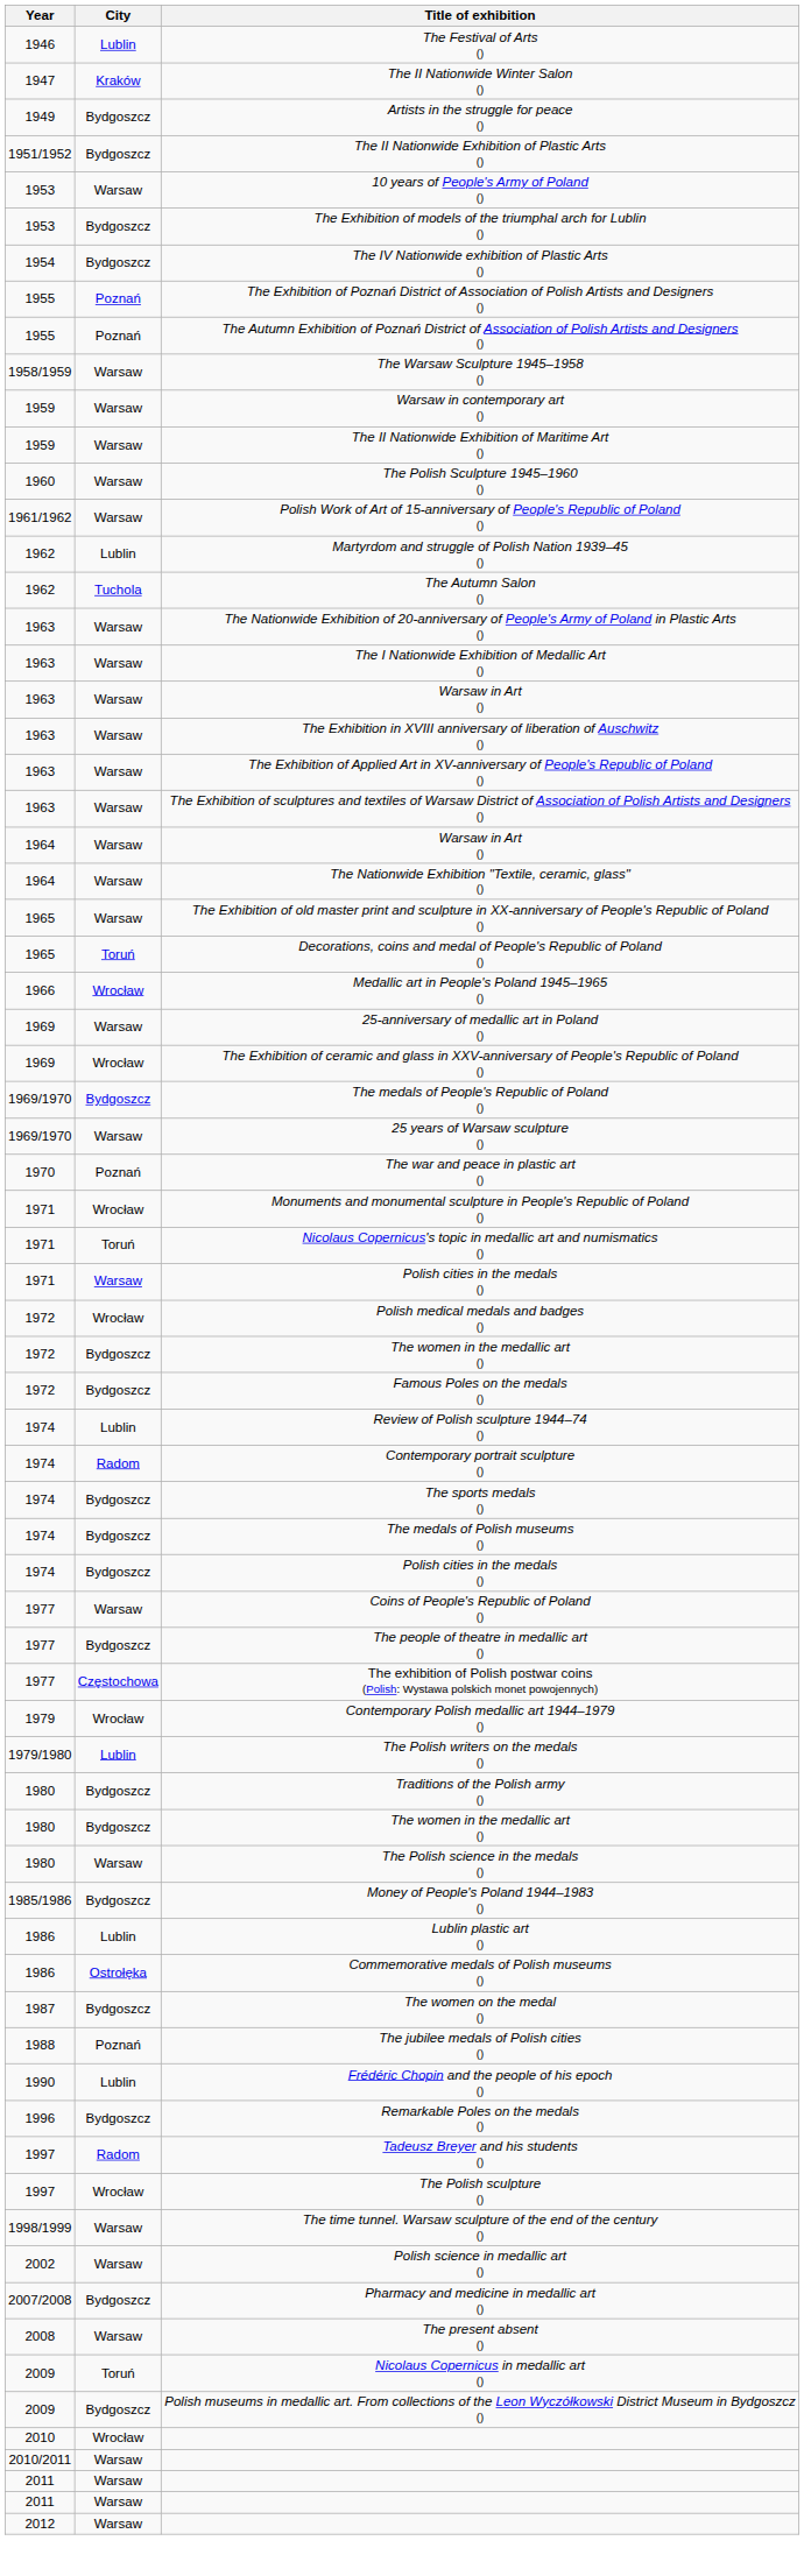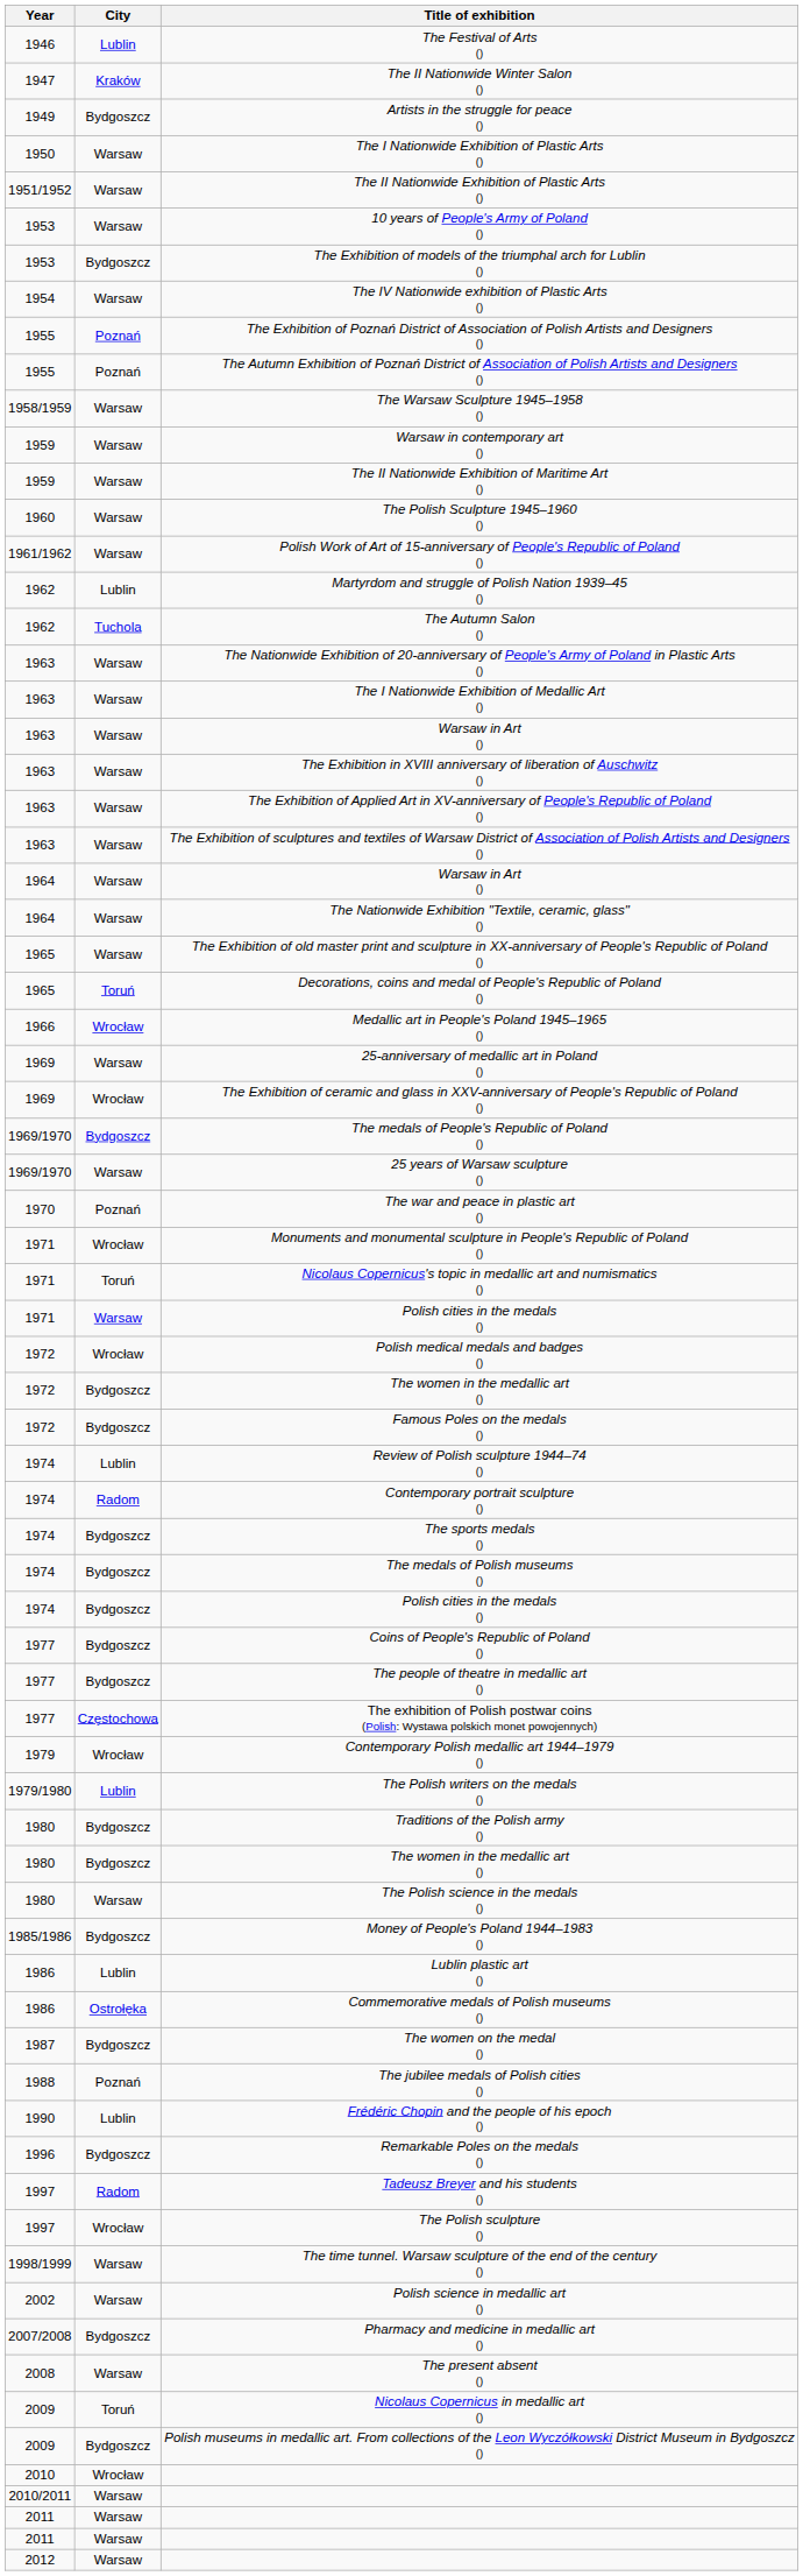+ row: 1950 | Warsaw | The I Nationwide Exhibition of Plastic Arts ()
The II Nationwide Exhibition of Plastic Arts () | City: Bydgoszcz -> Warsaw
The IV Nationwide exhibition of Plastic Arts () | City: Bydgoszcz -> Warsaw
Coins of People's Republic of Poland () | City: Warsaw -> Bydgoszcz
